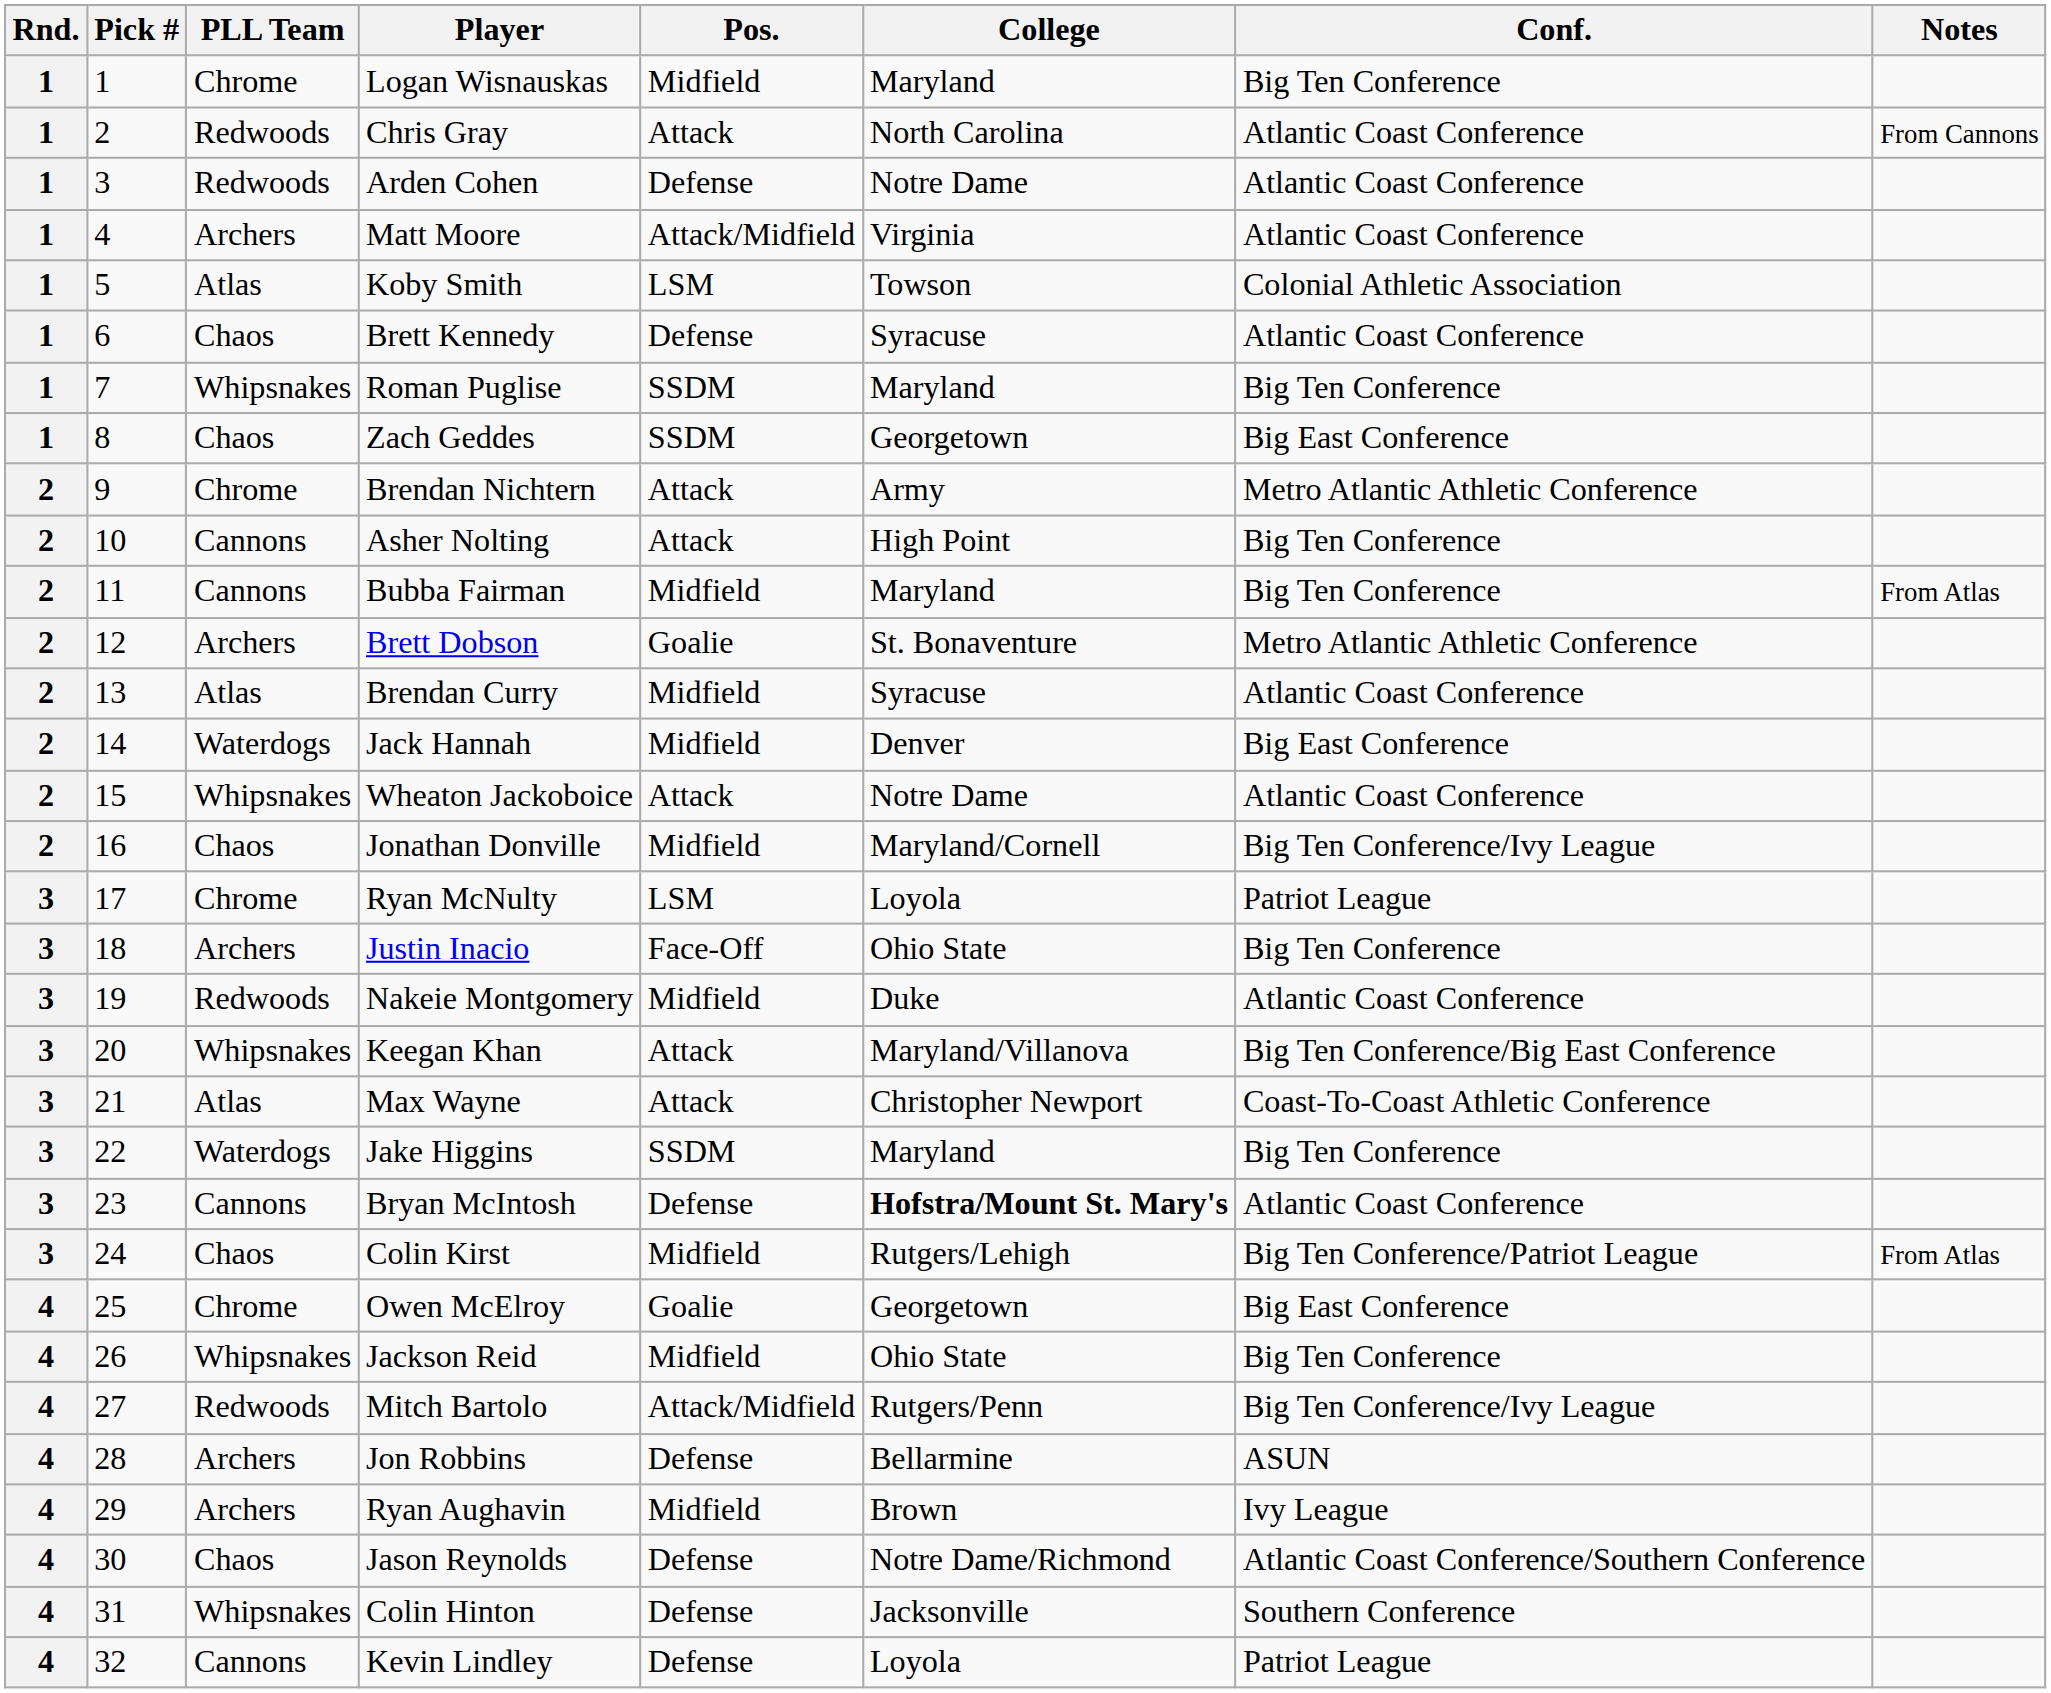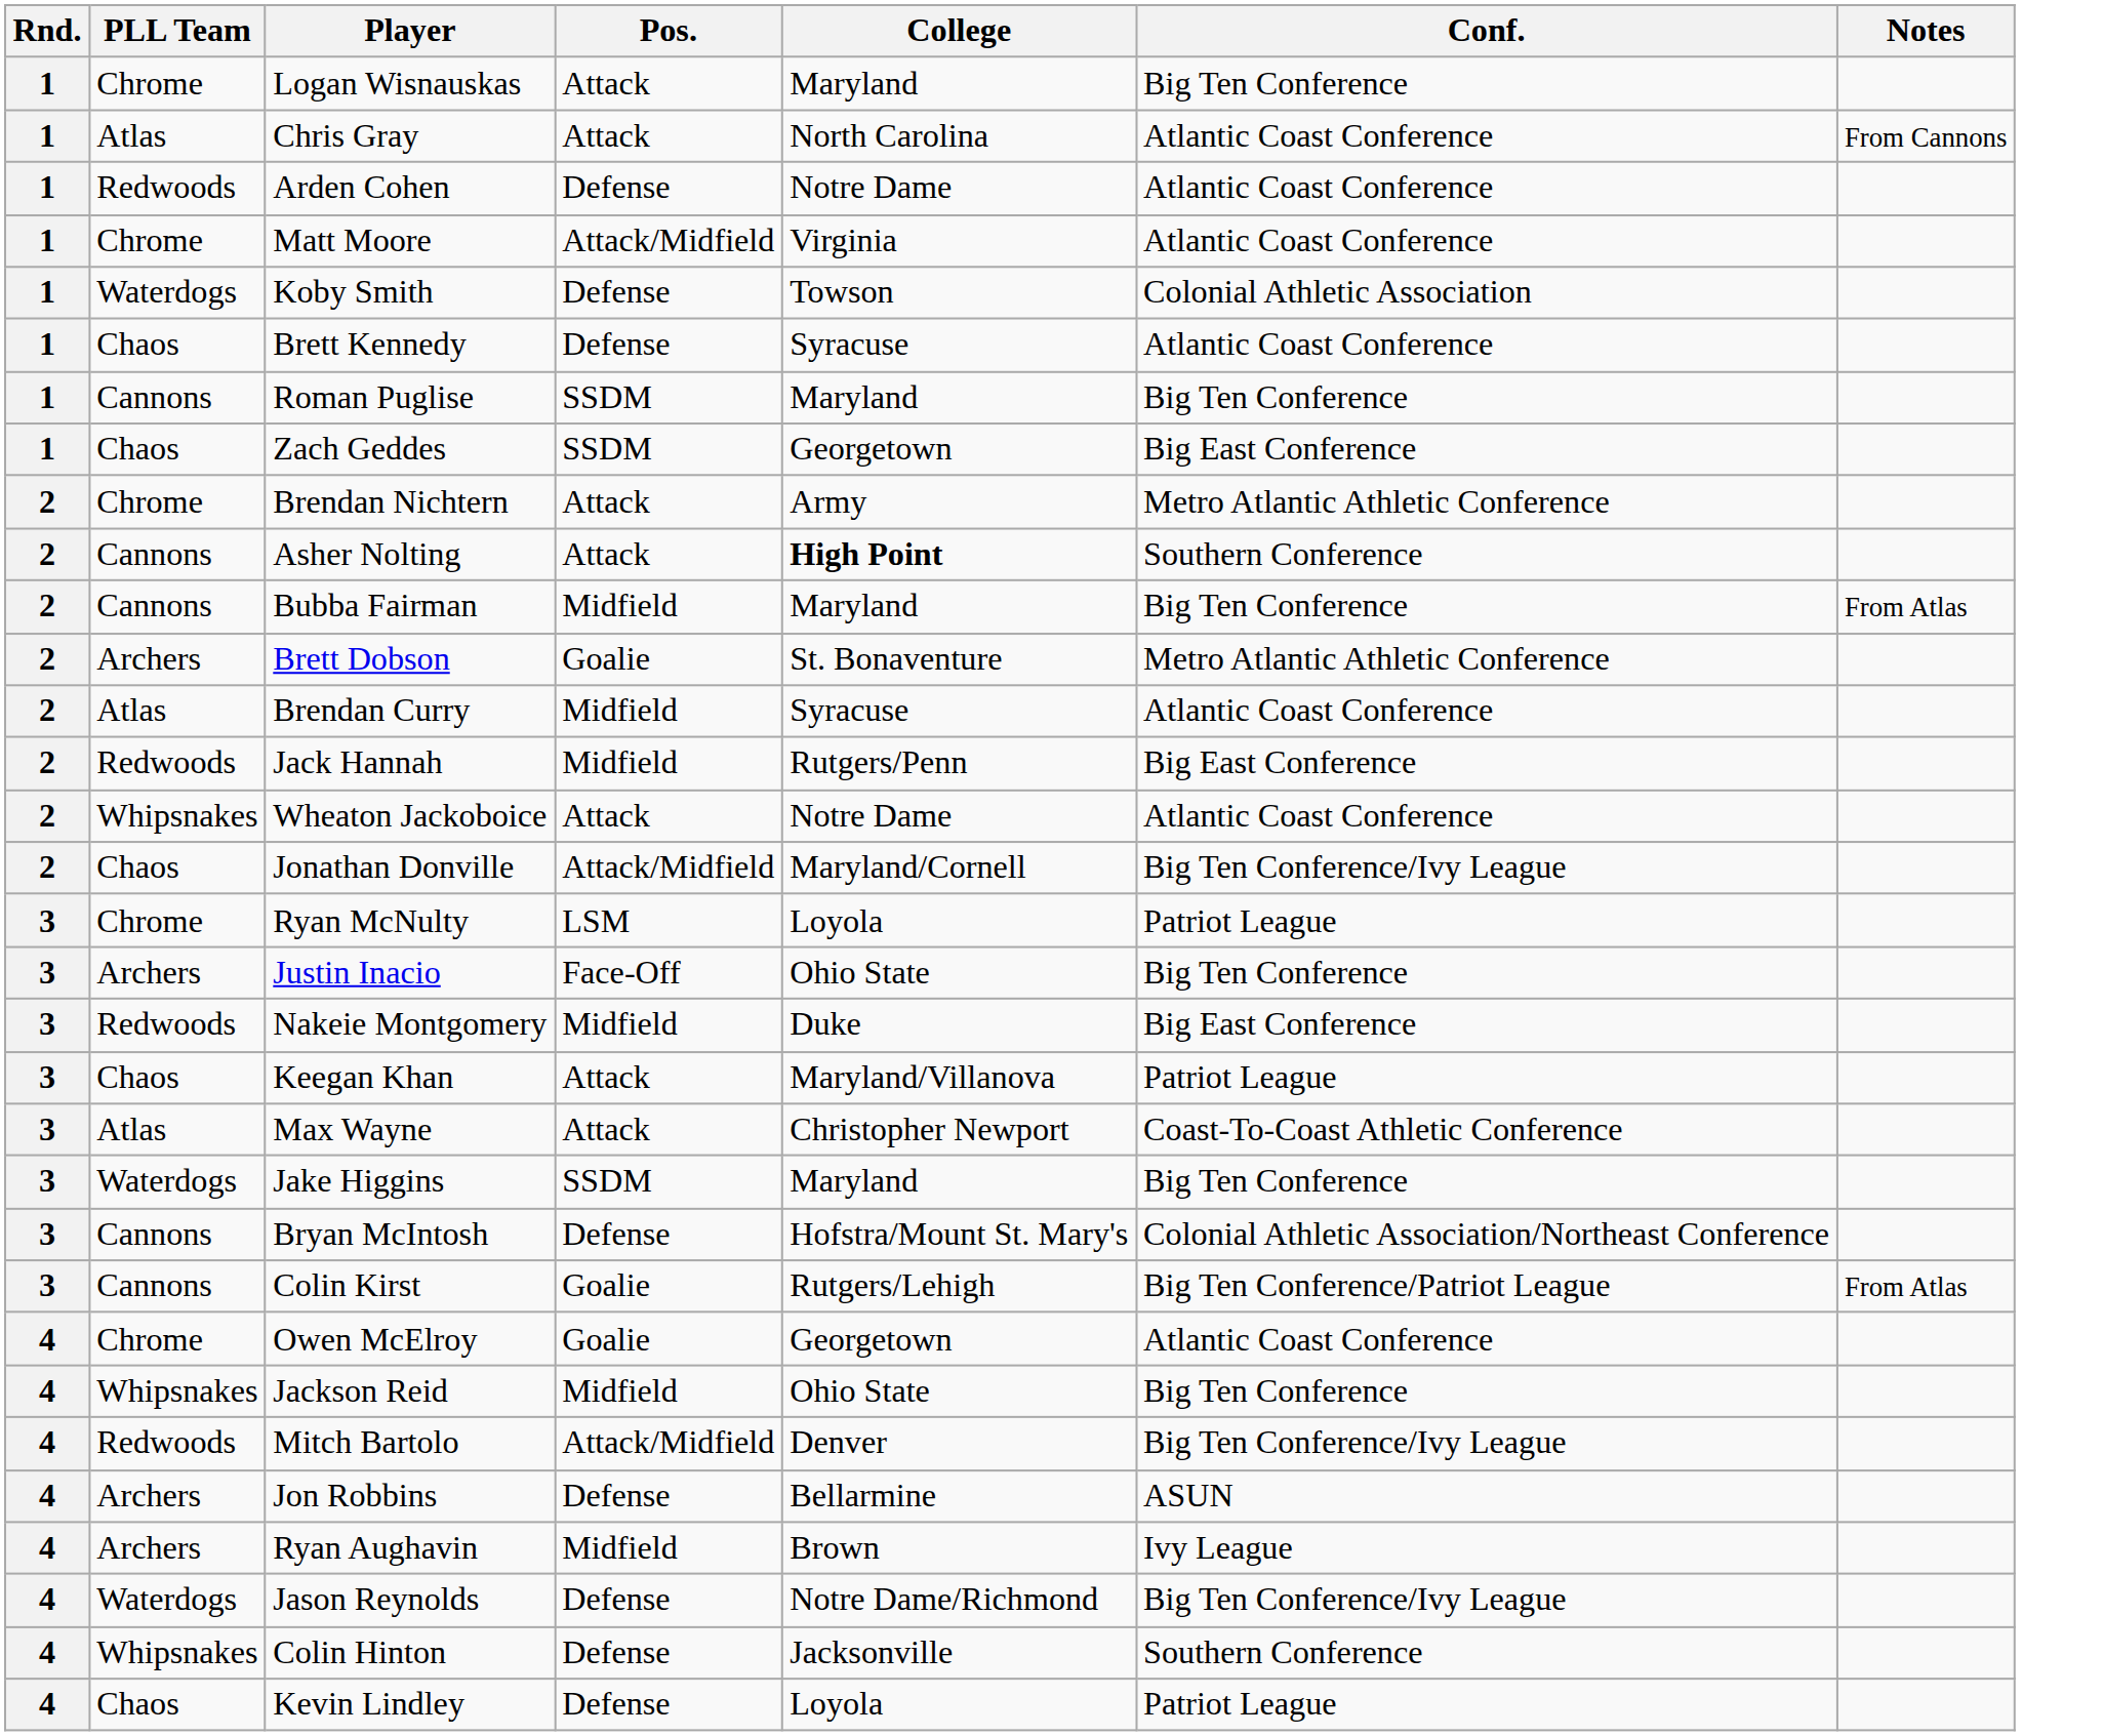- column: Pick # | 1 | 2 | 3 | 4 | 5 | 6 | 7 | 8 | 9 | 10 | 11 | 12 | 13 | 14 | 15 | 16 | 17 | 18 | 19 | 20 | 21 | 22 | 23 | 24 | 25 | 26 | 27 | 28 | 29 | 30 | 31 | 32
Logan Wisnauskas | Pos.: Midfield -> Attack
Chris Gray | PLL Team: Redwoods -> Atlas
Matt Moore | PLL Team: Archers -> Chrome
Koby Smith | PLL Team: Atlas -> Waterdogs
Koby Smith | Pos.: LSM -> Defense
Roman Puglise | PLL Team: Whipsnakes -> Cannons
Asher Nolting | College: normal -> bold
Asher Nolting | Conf.: Big Ten Conference -> Southern Conference
Jack Hannah | PLL Team: Waterdogs -> Redwoods
Jack Hannah | College: Denver -> Rutgers/Penn
Jonathan Donville | Pos.: Midfield -> Attack/Midfield
Nakeie Montgomery | Conf.: Atlantic Coast Conference -> Big East Conference
Keegan Khan | PLL Team: Whipsnakes -> Chaos
Keegan Khan | Conf.: Big Ten Conference/Big East Conference -> Patriot League
Bryan McIntosh | College: bold -> normal
Bryan McIntosh | Conf.: Atlantic Coast Conference -> Colonial Athletic Association/Northeast Conference
Colin Kirst | PLL Team: Chaos -> Cannons
Colin Kirst | Pos.: Midfield -> Goalie
Owen McElroy | Conf.: Big East Conference -> Atlantic Coast Conference
Mitch Bartolo | College: Rutgers/Penn -> Denver
Jason Reynolds | PLL Team: Chaos -> Waterdogs
Jason Reynolds | Conf.: Atlantic Coast Conference/Southern Conference -> Big Ten Conference/Ivy League
Kevin Lindley | PLL Team: Cannons -> Chaos
